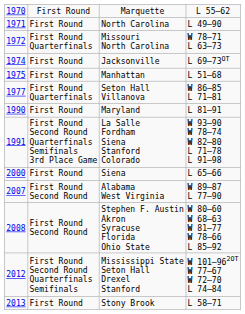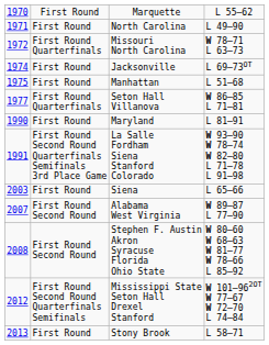Siena | column 1: 2000 -> 2003
